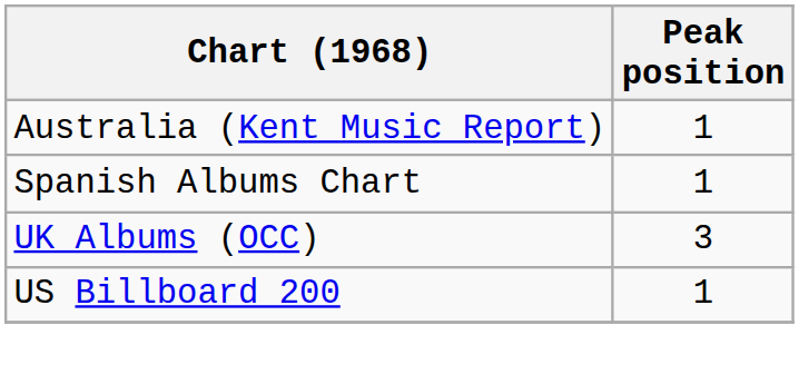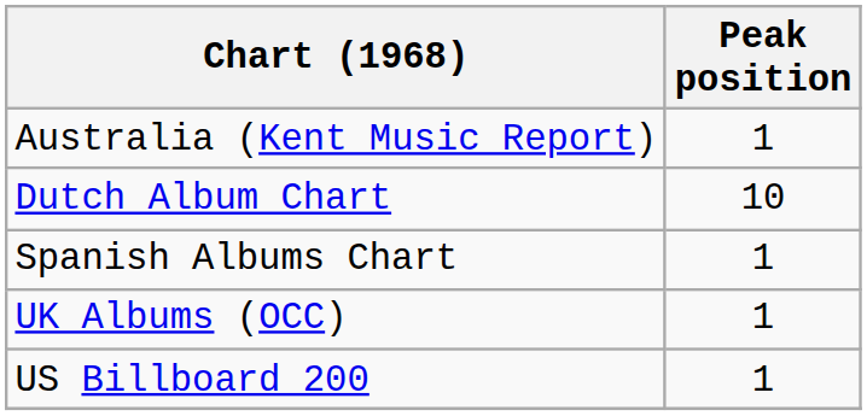+ row: Dutch Album Chart | 10
UK Albums (OCC) | Peak position: 3 -> 1
